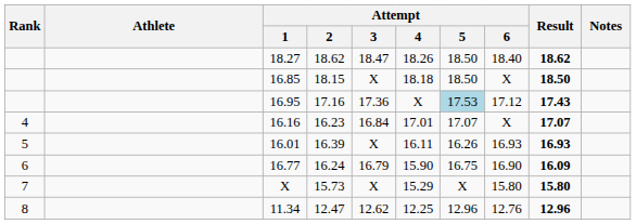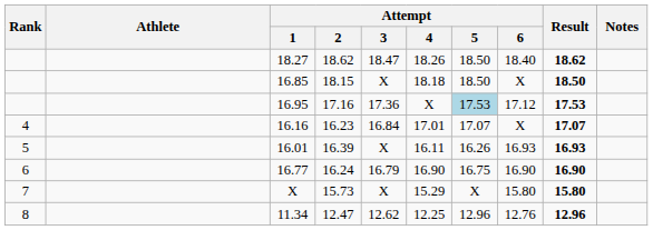16.95 | Result: 17.43 -> 17.53
16.77 | Attempt / 4: 15.90 -> 16.90
16.77 | Result: 16.09 -> 16.90
